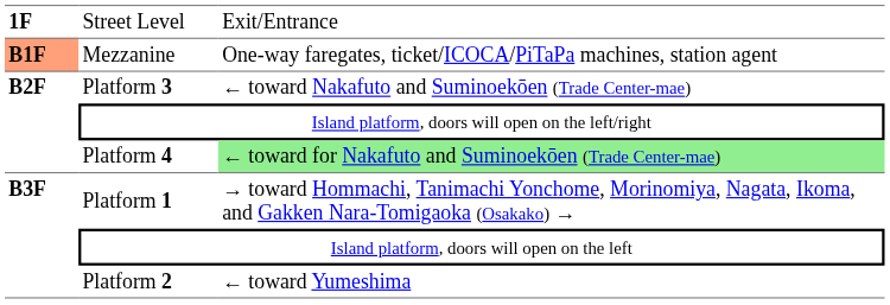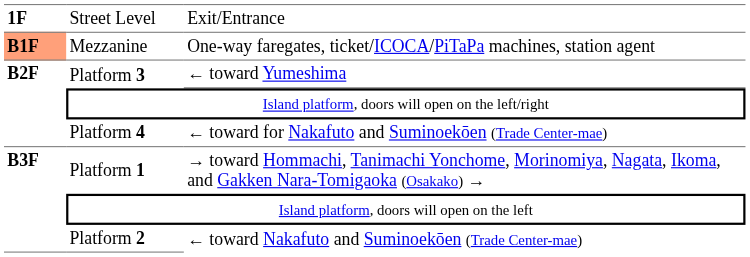Platform 3 | column 3: ← toward Nakafuto and Suminoekōen (Trade Center-mae) -> ← toward Yumeshima
Platform 4 | column 3: lightgreen background -> no background
Platform 2 | column 3: ← toward Yumeshima -> ← toward Nakafuto and Suminoekōen (Trade Center-mae)
